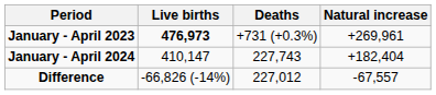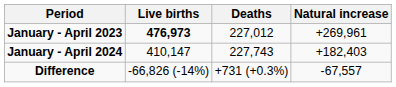January - April 2023 | Deaths: +731 (+0.3%) -> 227,012
January - April 2024 | Natural increase: +182,404 -> +182,403
Difference | Deaths: 227,012 -> +731 (+0.3%)
